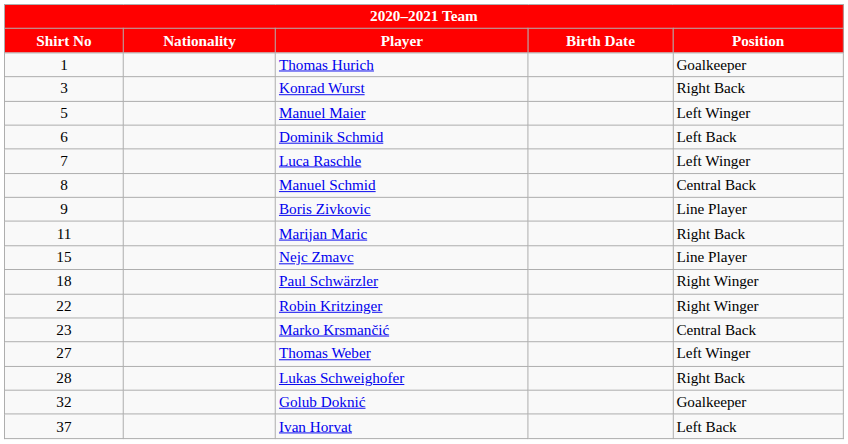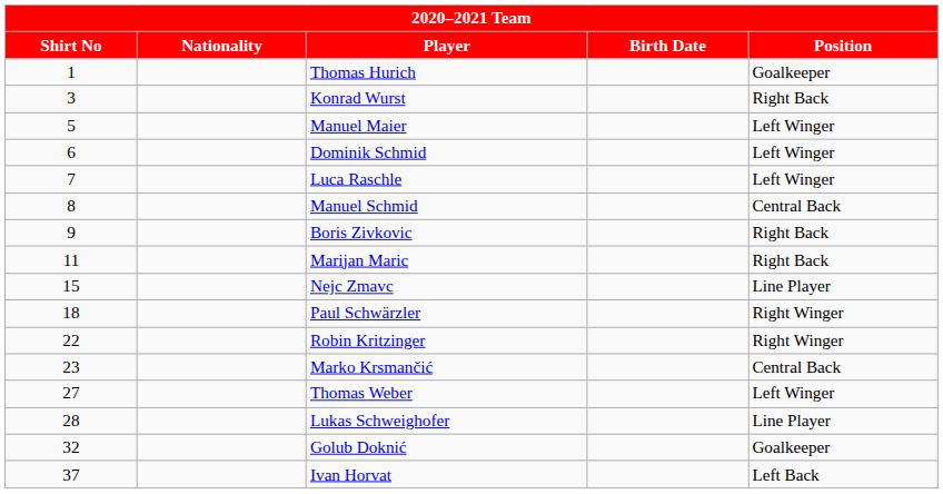Dominik Schmid | Position: Left Back -> Left Winger
Boris Zivkovic | Position: Line Player -> Right Back
Lukas Schweighofer | Position: Right Back -> Line Player
